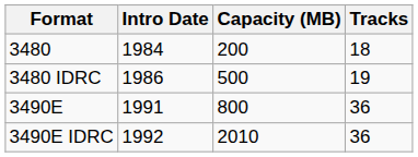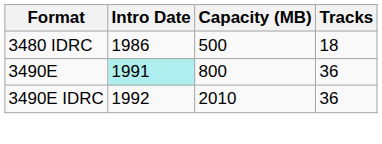- row: 3480 | 1984 | 200 | 18
3480 IDRC | Tracks: 19 -> 18
3490E | Intro Date: no background -> paleturquoise background
